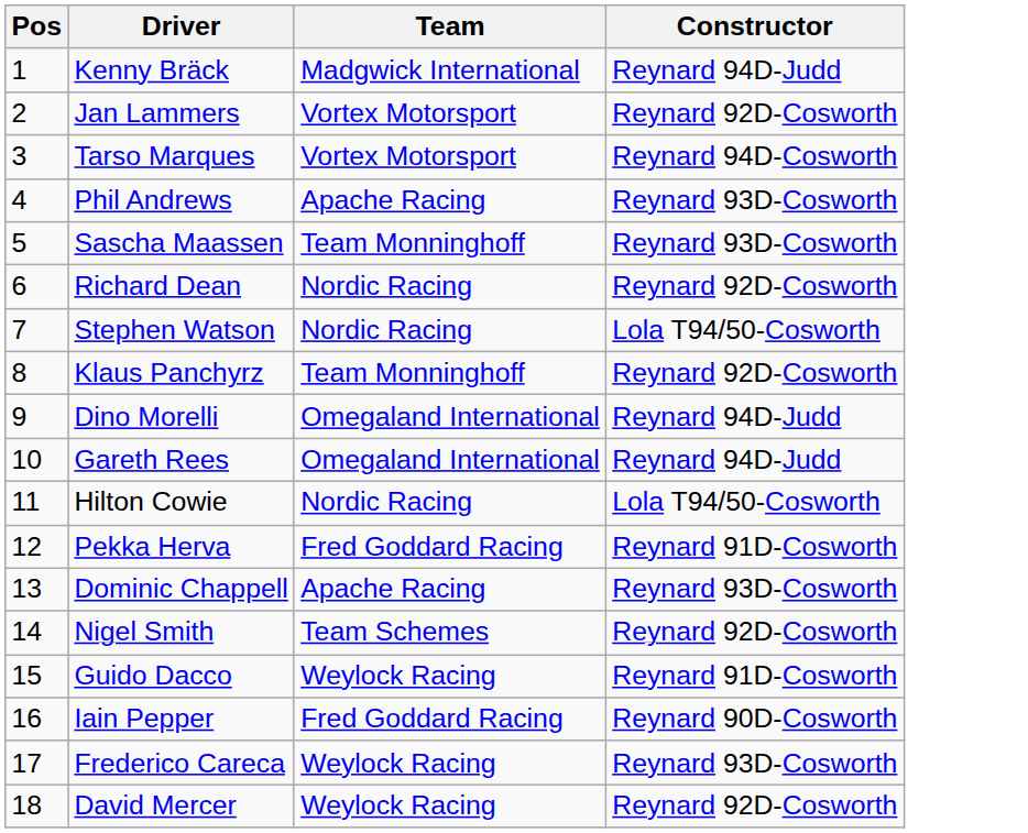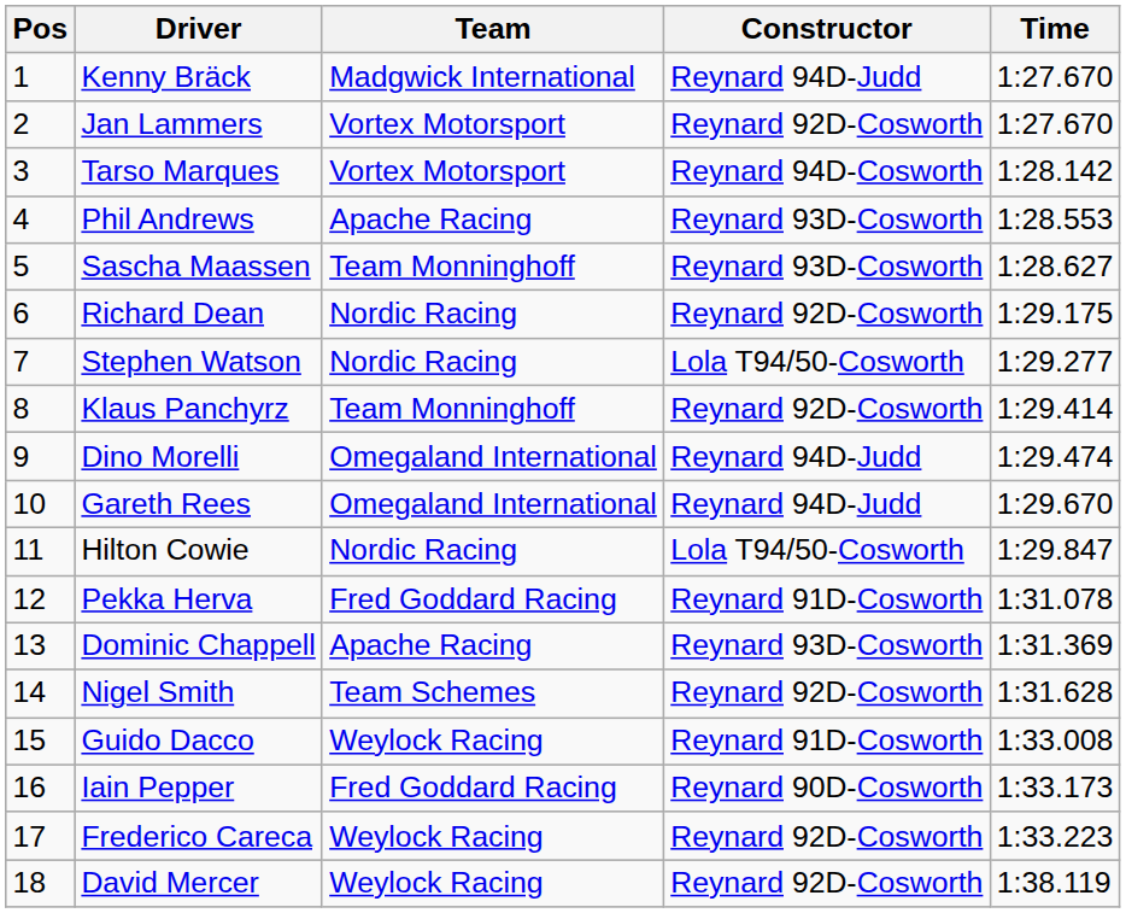+ column: Time | 1:27.670 | 1:27.670 | 1:28.142 | 1:28.553 | 1:28.627 | 1:29.175 | 1:29.277 | 1:29.414 | 1:29.474 | 1:29.670 | 1:29.847 | 1:31.078 | 1:31.369 | 1:31.628 | 1:33.008 | 1:33.173 | 1:33.223 | 1:38.119
Frederico Careca | Constructor: Reynard 93D-Cosworth -> Reynard 92D-Cosworth
